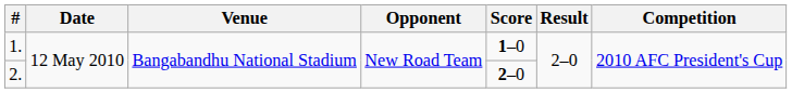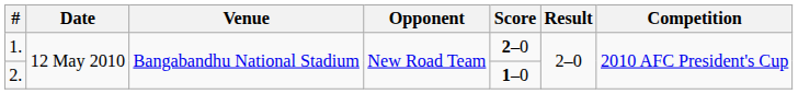1. | Score: 1–0 -> 2–0
2. | Score: 2–0 -> 1–0
